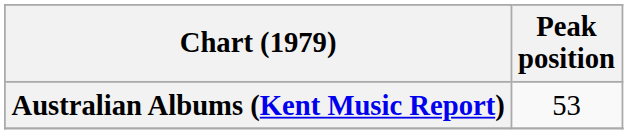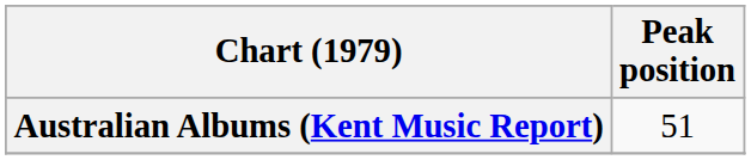Australian Albums (Kent Music Report) | Peak position: 53 -> 51
